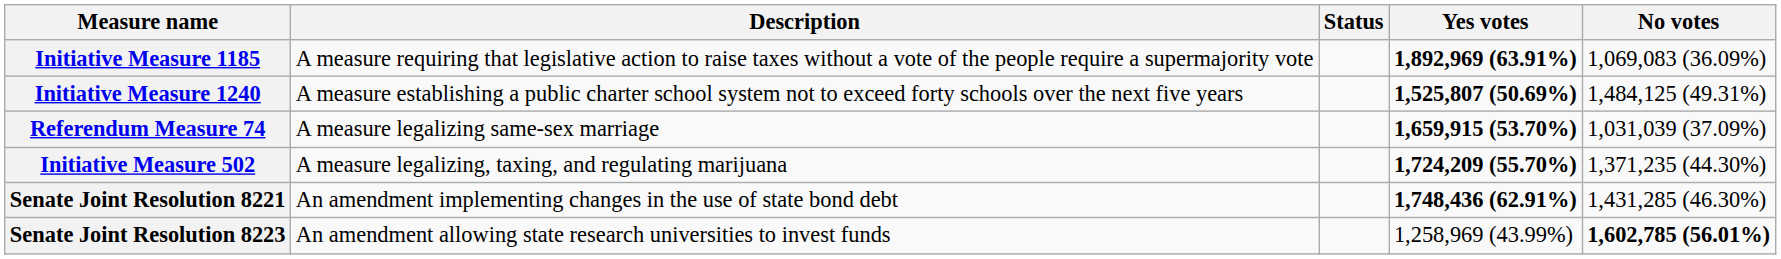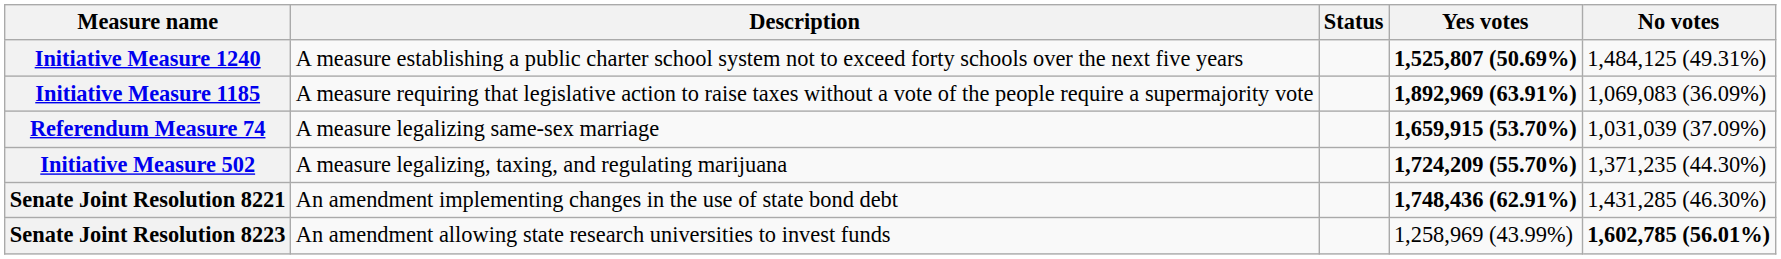rows swapped: Initiative Measure 1185 <-> Initiative Measure 1240
